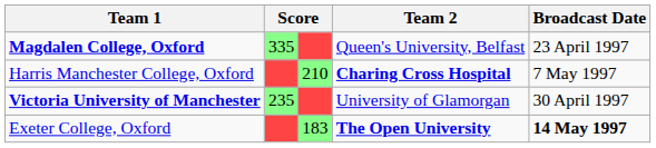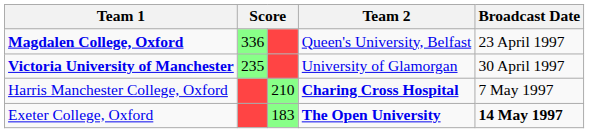Magdalen College, Oxford | column 2: 335 -> 336
rows swapped: Victoria University of Manchester <-> Harris Manchester College, Oxford
